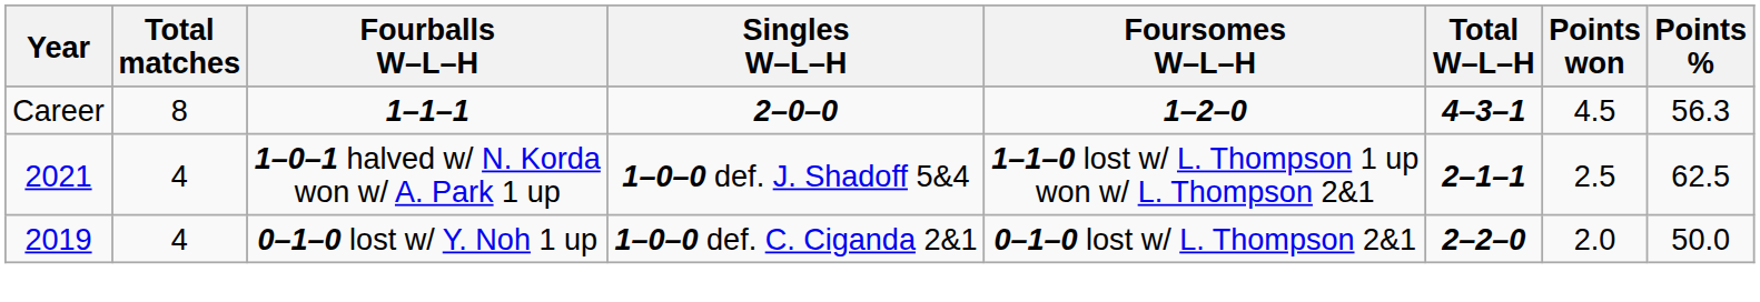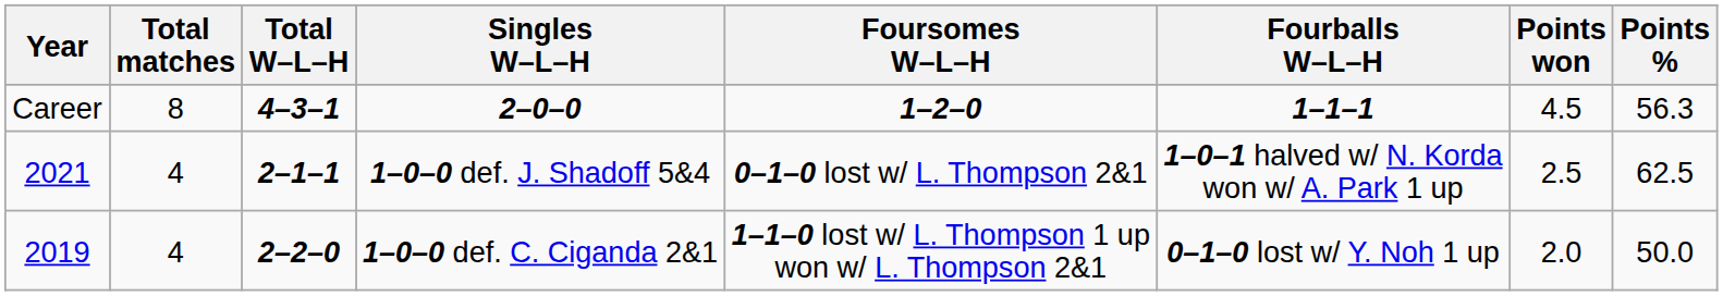columns swapped: Total W–L–H <-> Fourballs W–L–H
1–0–0 def. J. Shadoff 5&4 | Foursomes W–L–H: 1–1–0 lost w/ L. Thompson 1 up won w/ L. Thompson 2&1 -> 0–1–0 lost w/ L. Thompson 2&1
1–0–0 def. C. Ciganda 2&1 | Foursomes W–L–H: 0–1–0 lost w/ L. Thompson 2&1 -> 1–1–0 lost w/ L. Thompson 1 up won w/ L. Thompson 2&1
